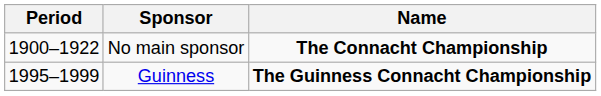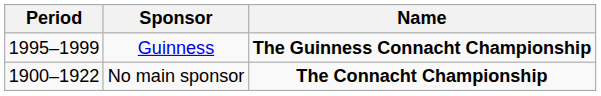rows swapped: No main sponsor <-> Guinness
